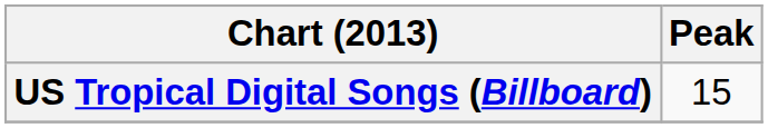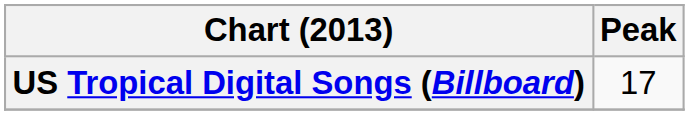US Tropical Digital Songs (Billboard) | Peak: 15 -> 17
